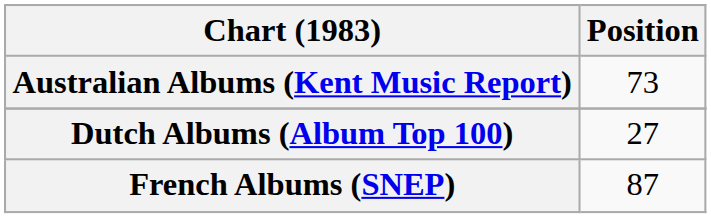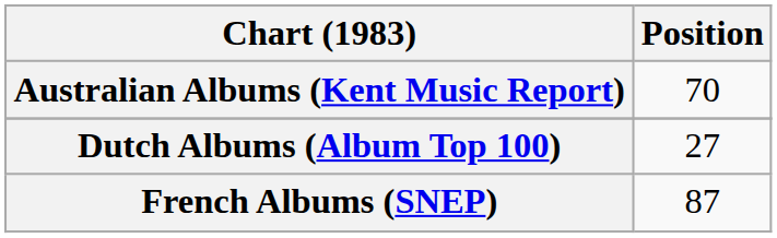Australian Albums (Kent Music Report) | Position: 73 -> 70
